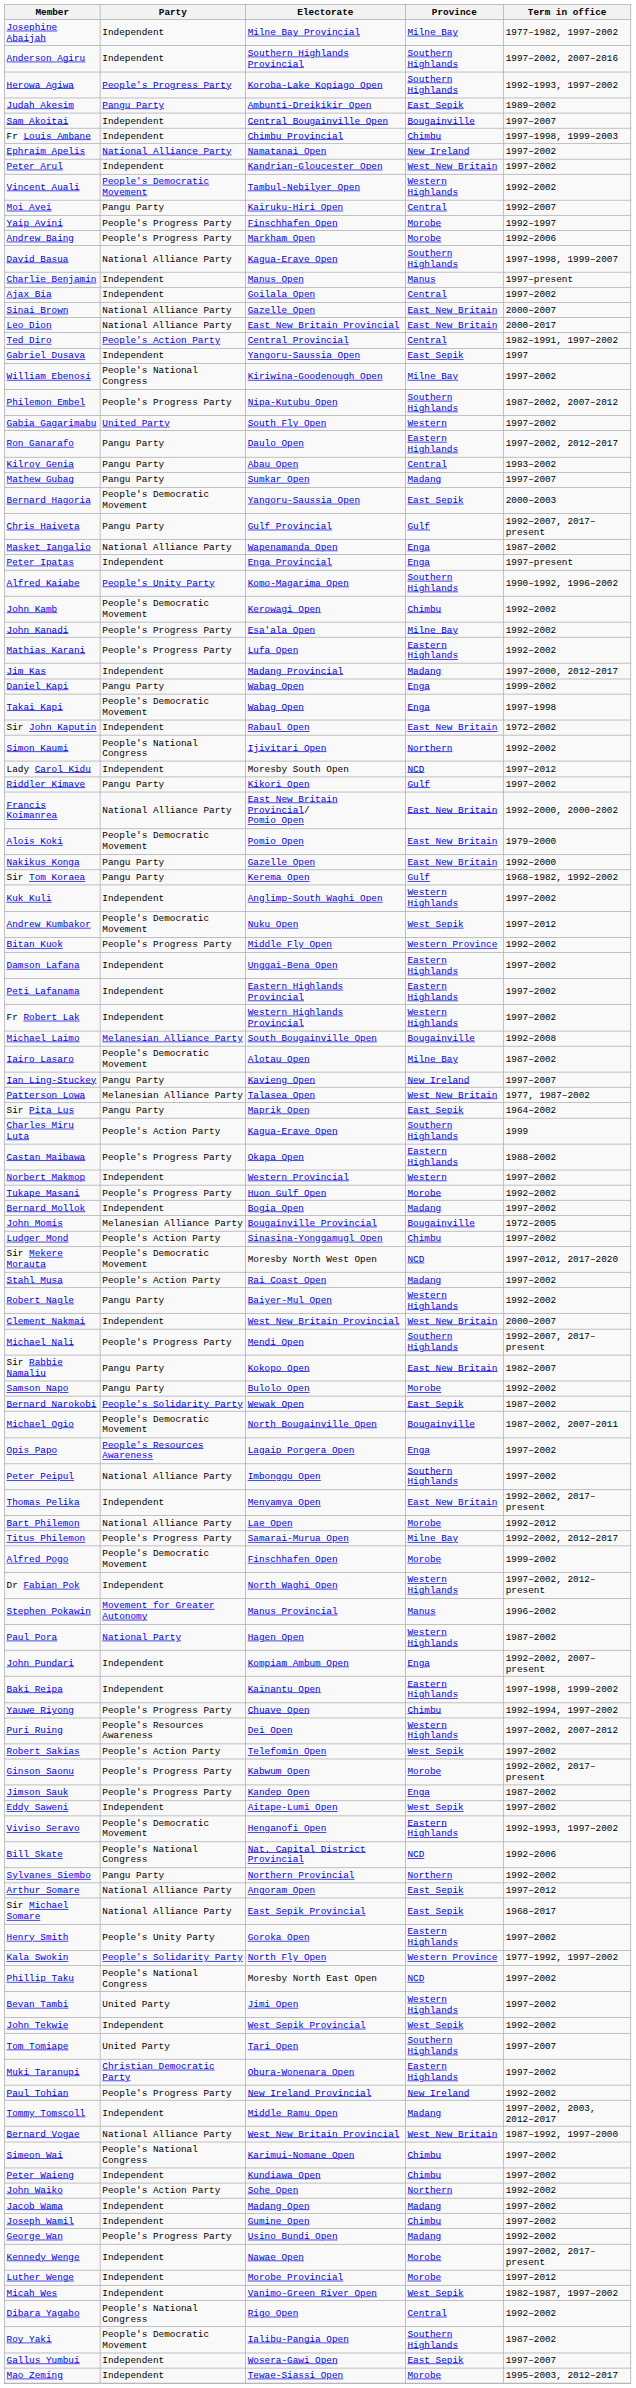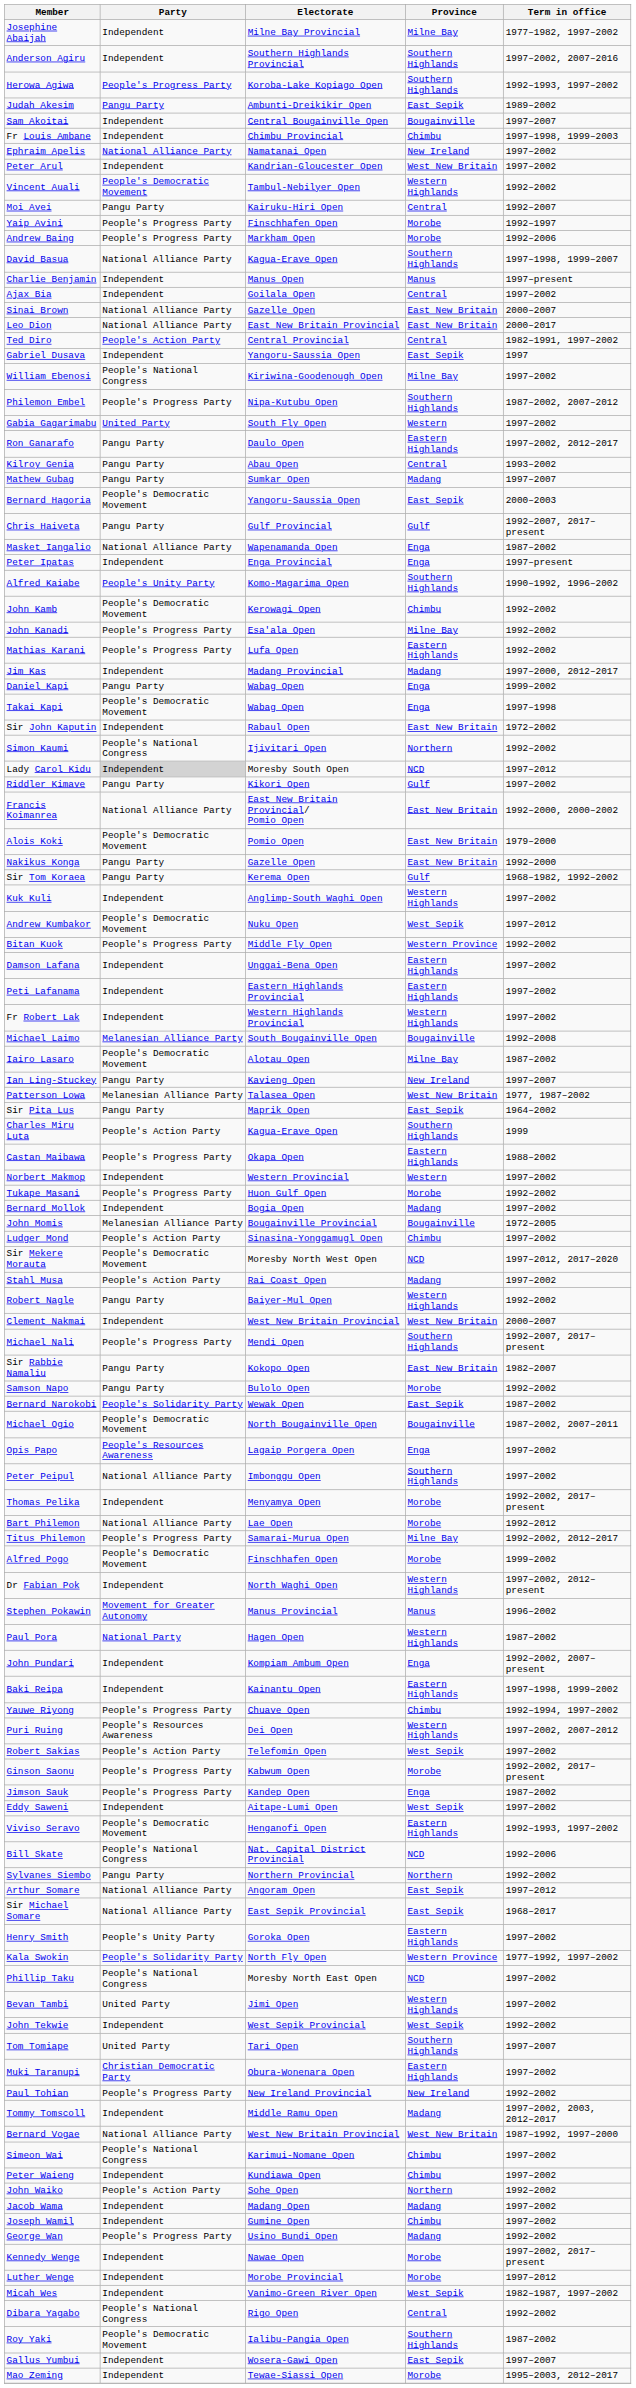Lady Carol Kidu | Party: no background -> lightgrey background
Thomas Pelika | Province: East New Britain -> Morobe
